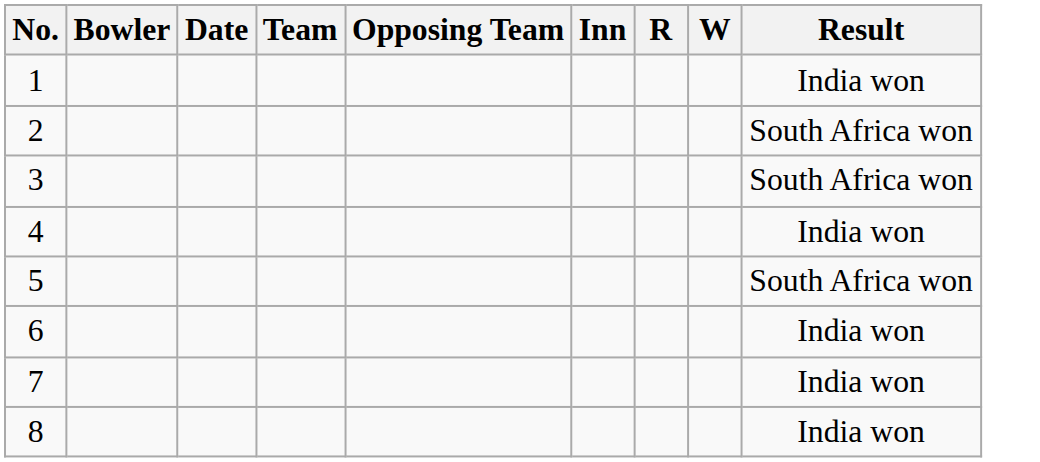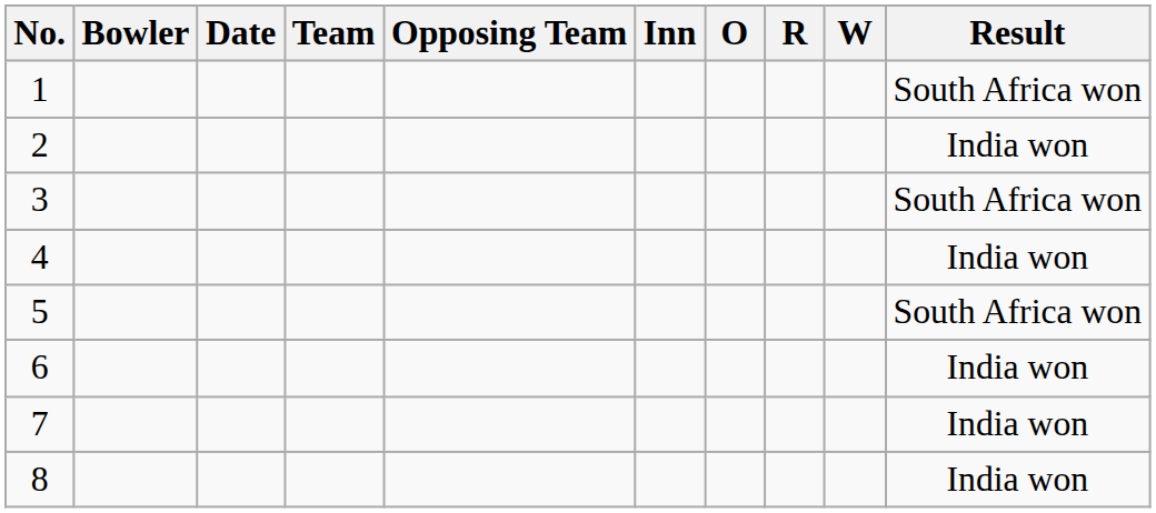+ column: O
1 | Result: India won -> South Africa won
2 | Result: South Africa won -> India won
